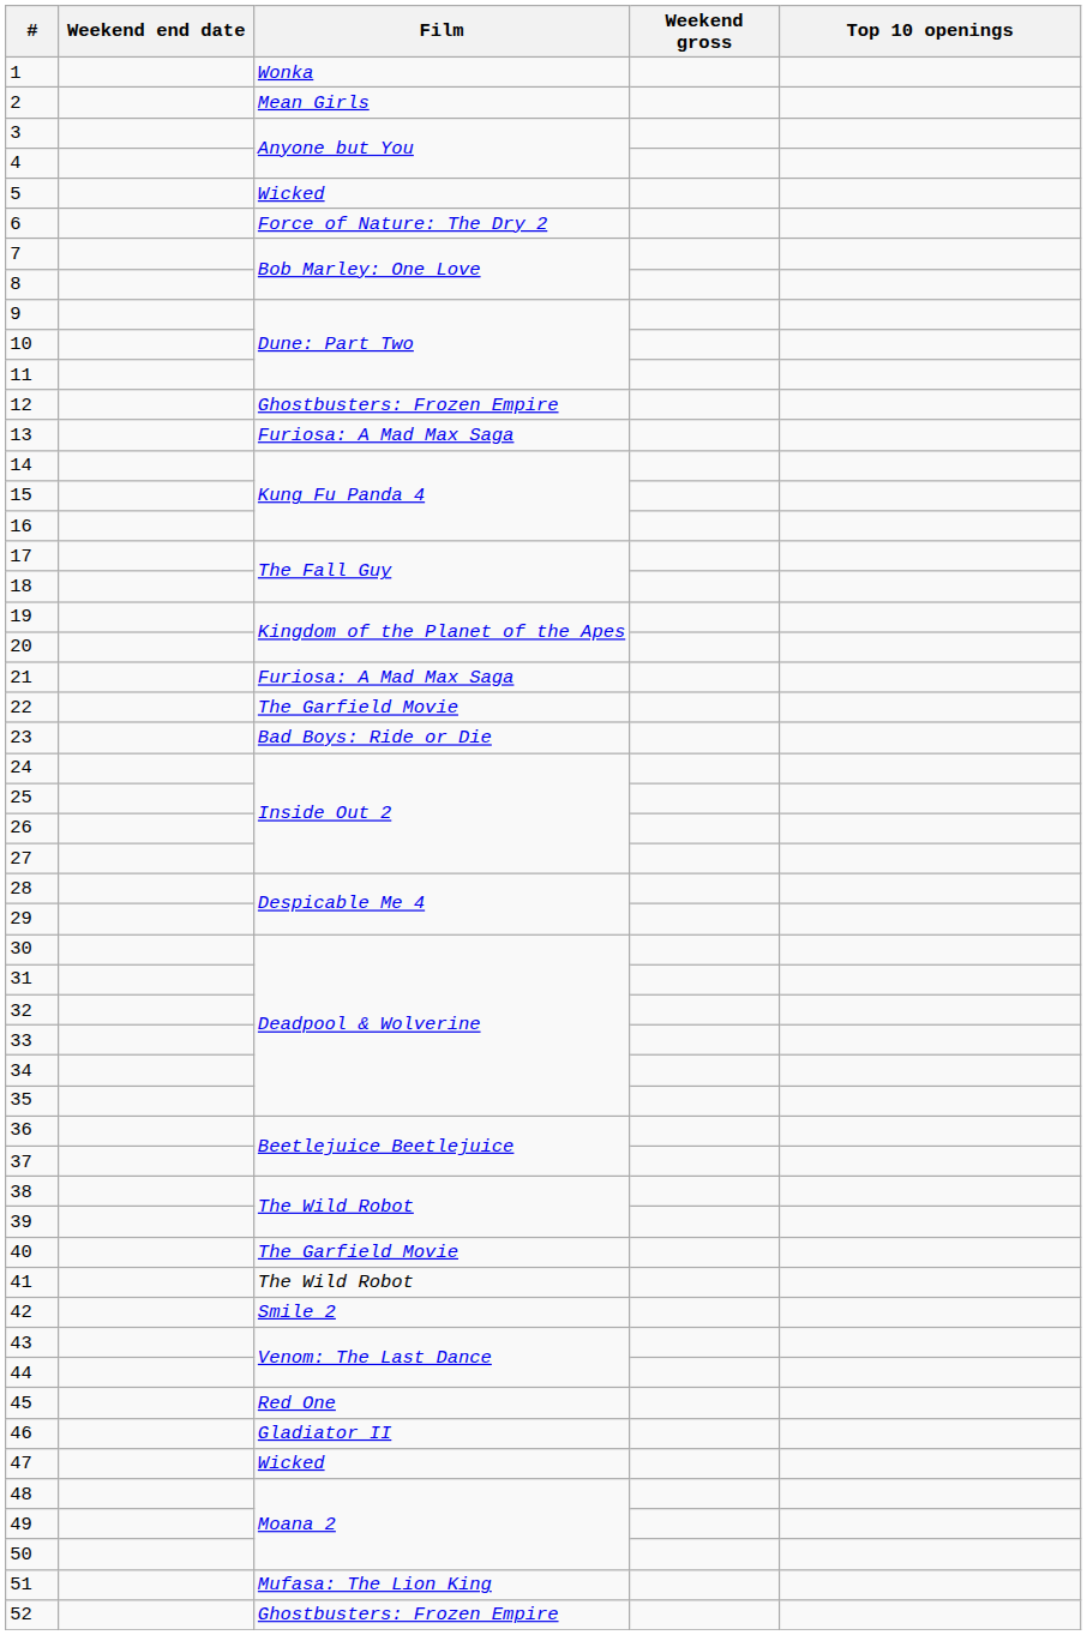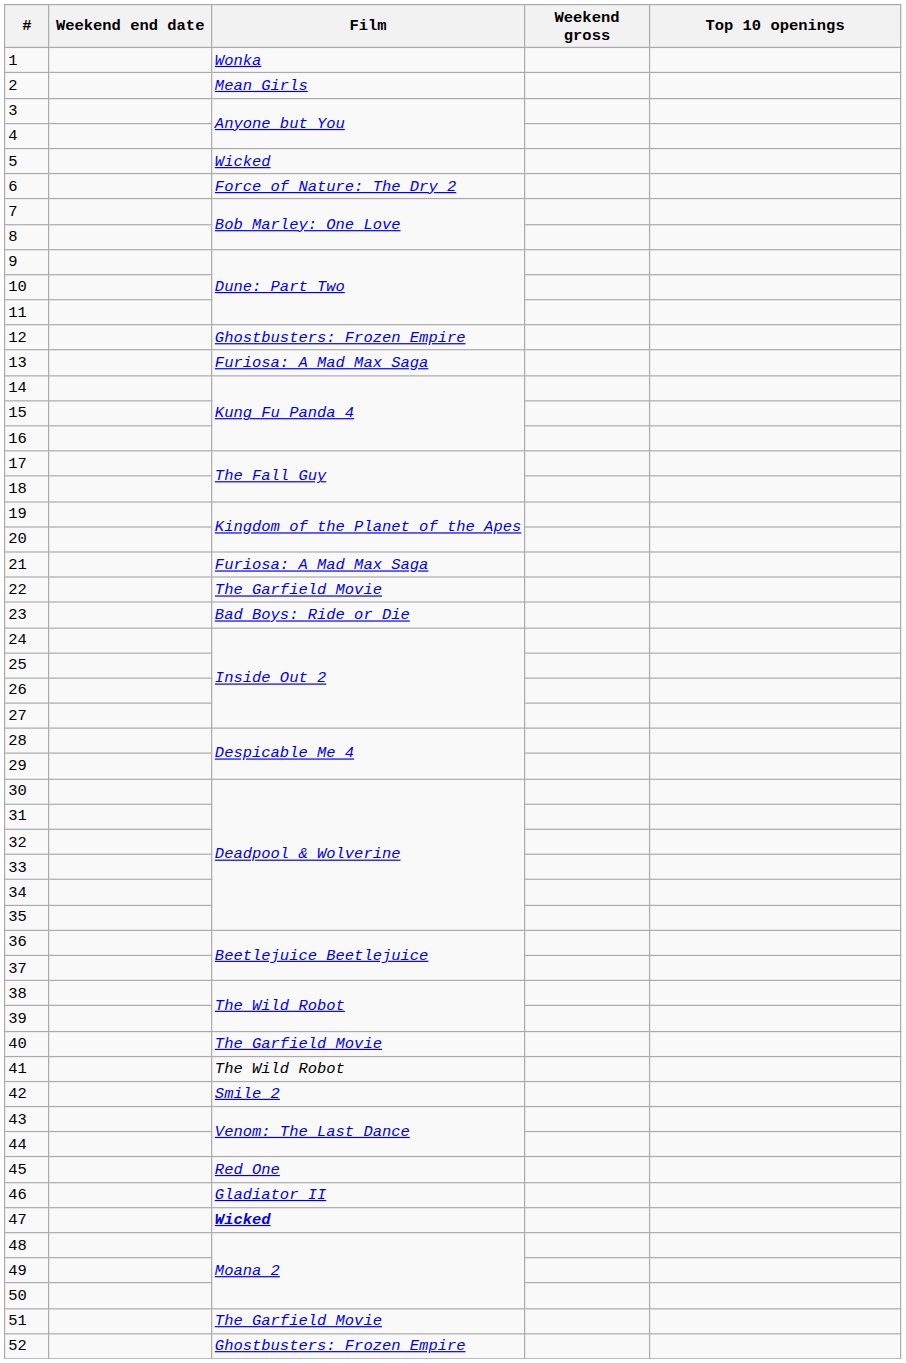47 | Film: normal -> bold
51 | Film: Mufasa: The Lion King -> The Garfield Movie
